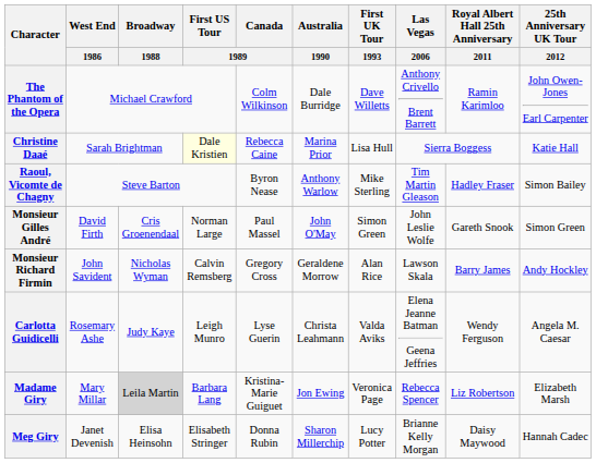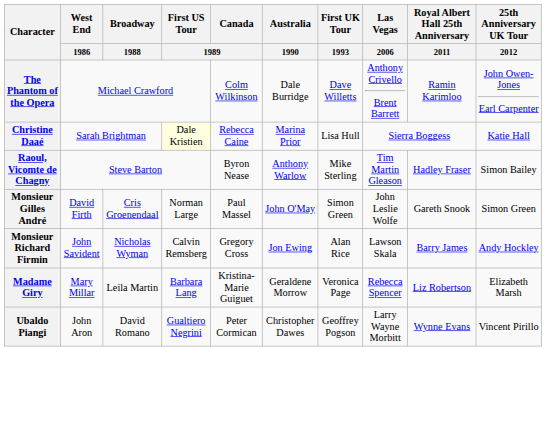Monsieur Richard Firmin | Australia / 1990: Geraldene Morrow -> Jon Ewing
- row: Carlotta Guidicelli | Rosemary Ashe | Judy Kaye | Leigh Munro | Lyse Guerin | Christa Leahmann | Valda Aviks | Elena Jeanne Batman Geena Jeffries | Wendy Ferguson | Angela M. Caesar
Madame Giry | Broadway / 1988: lightgrey background -> no background
Madame Giry | Australia / 1990: Jon Ewing -> Geraldene Morrow
- row: Meg Giry | Janet Devenish | Elisa Heinsohn | Elisabeth Stringer | Donna Rubin | Sharon Millerchip | Lucy Potter | Brianne Kelly Morgan | Daisy Maywood | Hannah Cadec
+ row: Ubaldo Piangi | John Aron | David Romano | Gualtiero Negrini | Peter Cormican | Christopher Dawes | Geoffrey Pogson | Larry Wayne Morbitt | Wynne Evans | Vincent Pirillo
